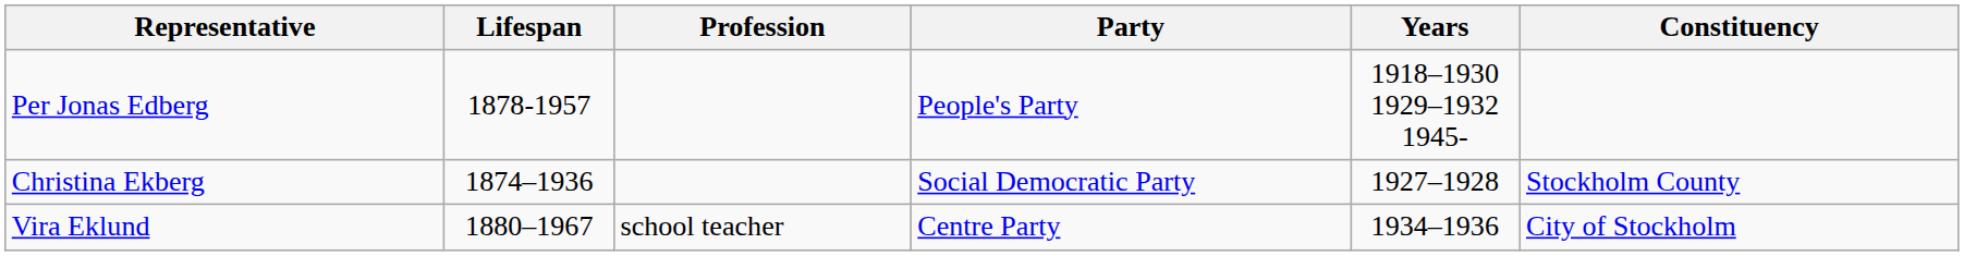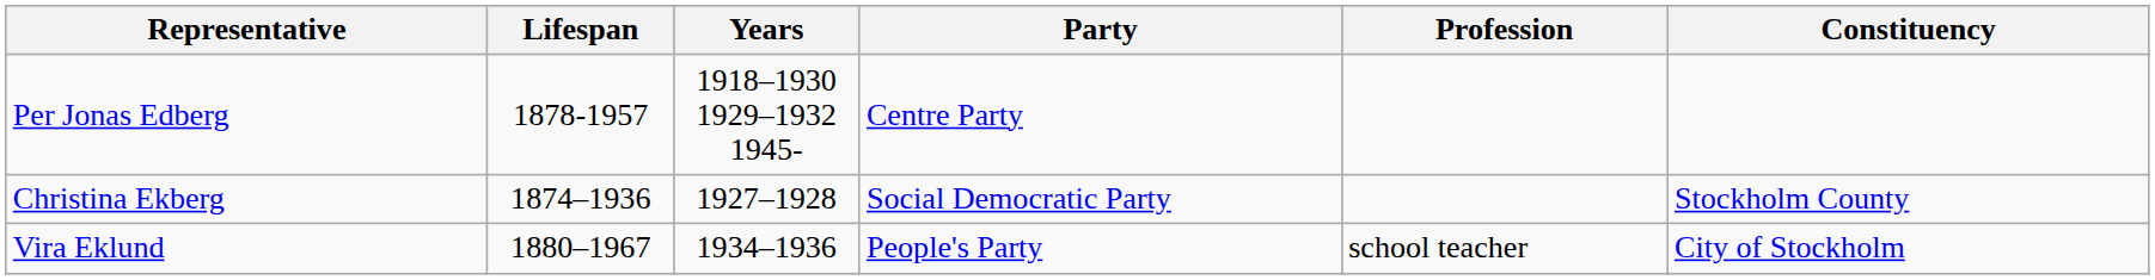columns swapped: Profession <-> Years
Per Jonas Edberg | Party: People's Party -> Centre Party
Vira Eklund | Party: Centre Party -> People's Party
